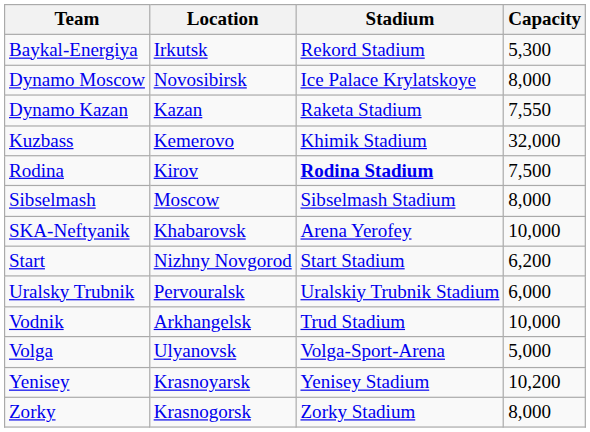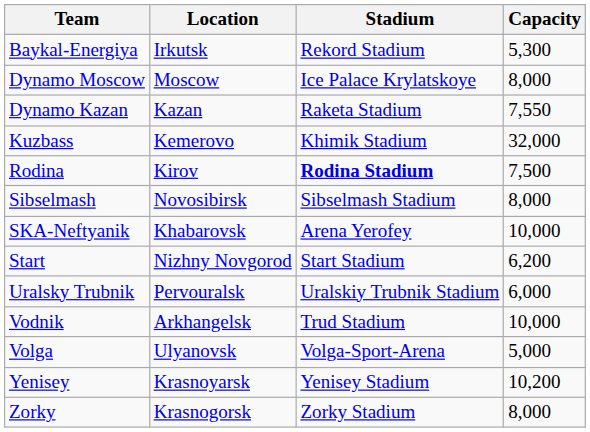Dynamo Moscow | Location: Novosibirsk -> Moscow
Sibselmash | Location: Moscow -> Novosibirsk
